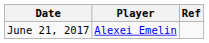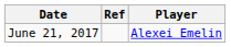columns swapped: Player <-> Ref
